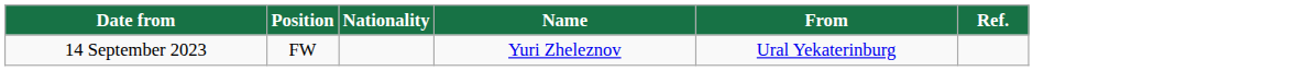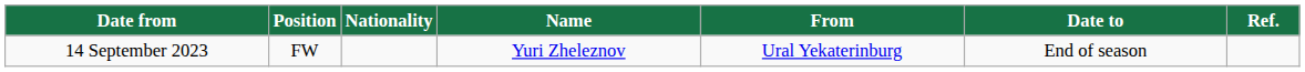+ column: Date to | End of season
